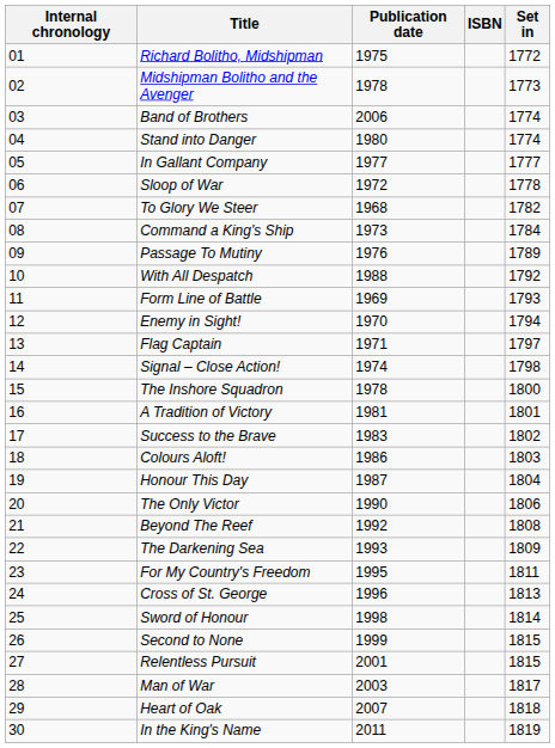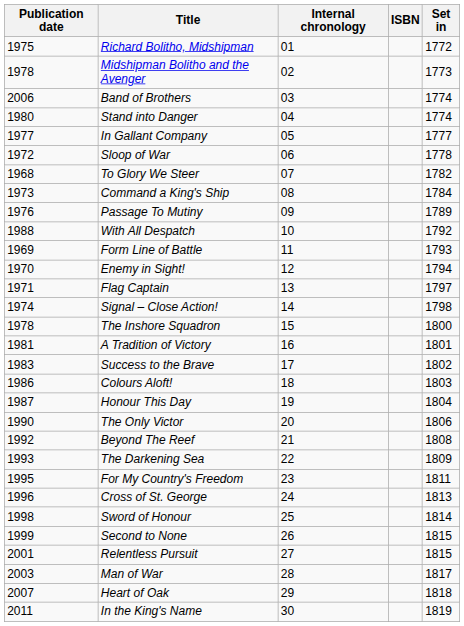columns swapped: Internal chronology <-> Publication date
